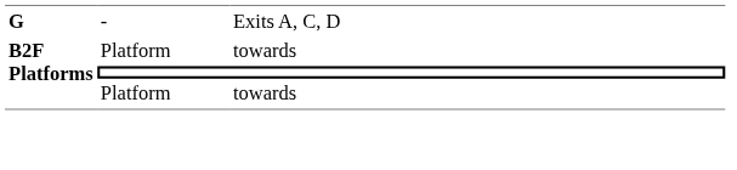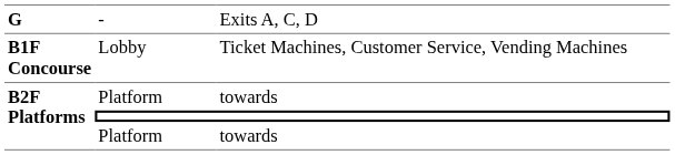+ row: B1F Concourse | Lobby | Ticket Machines, Customer Service, Vending Machines
